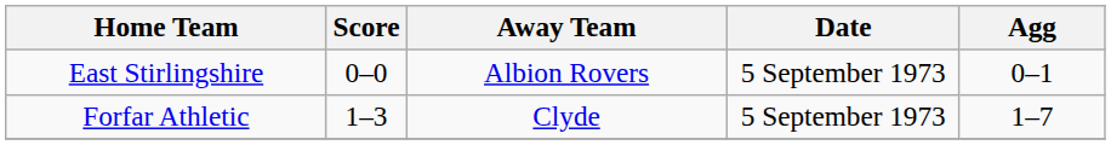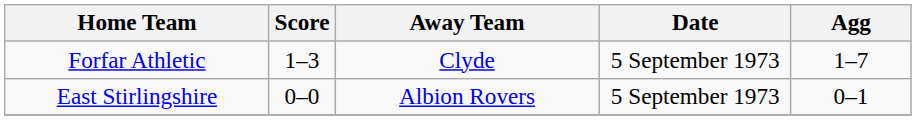rows swapped: East Stirlingshire <-> Forfar Athletic
